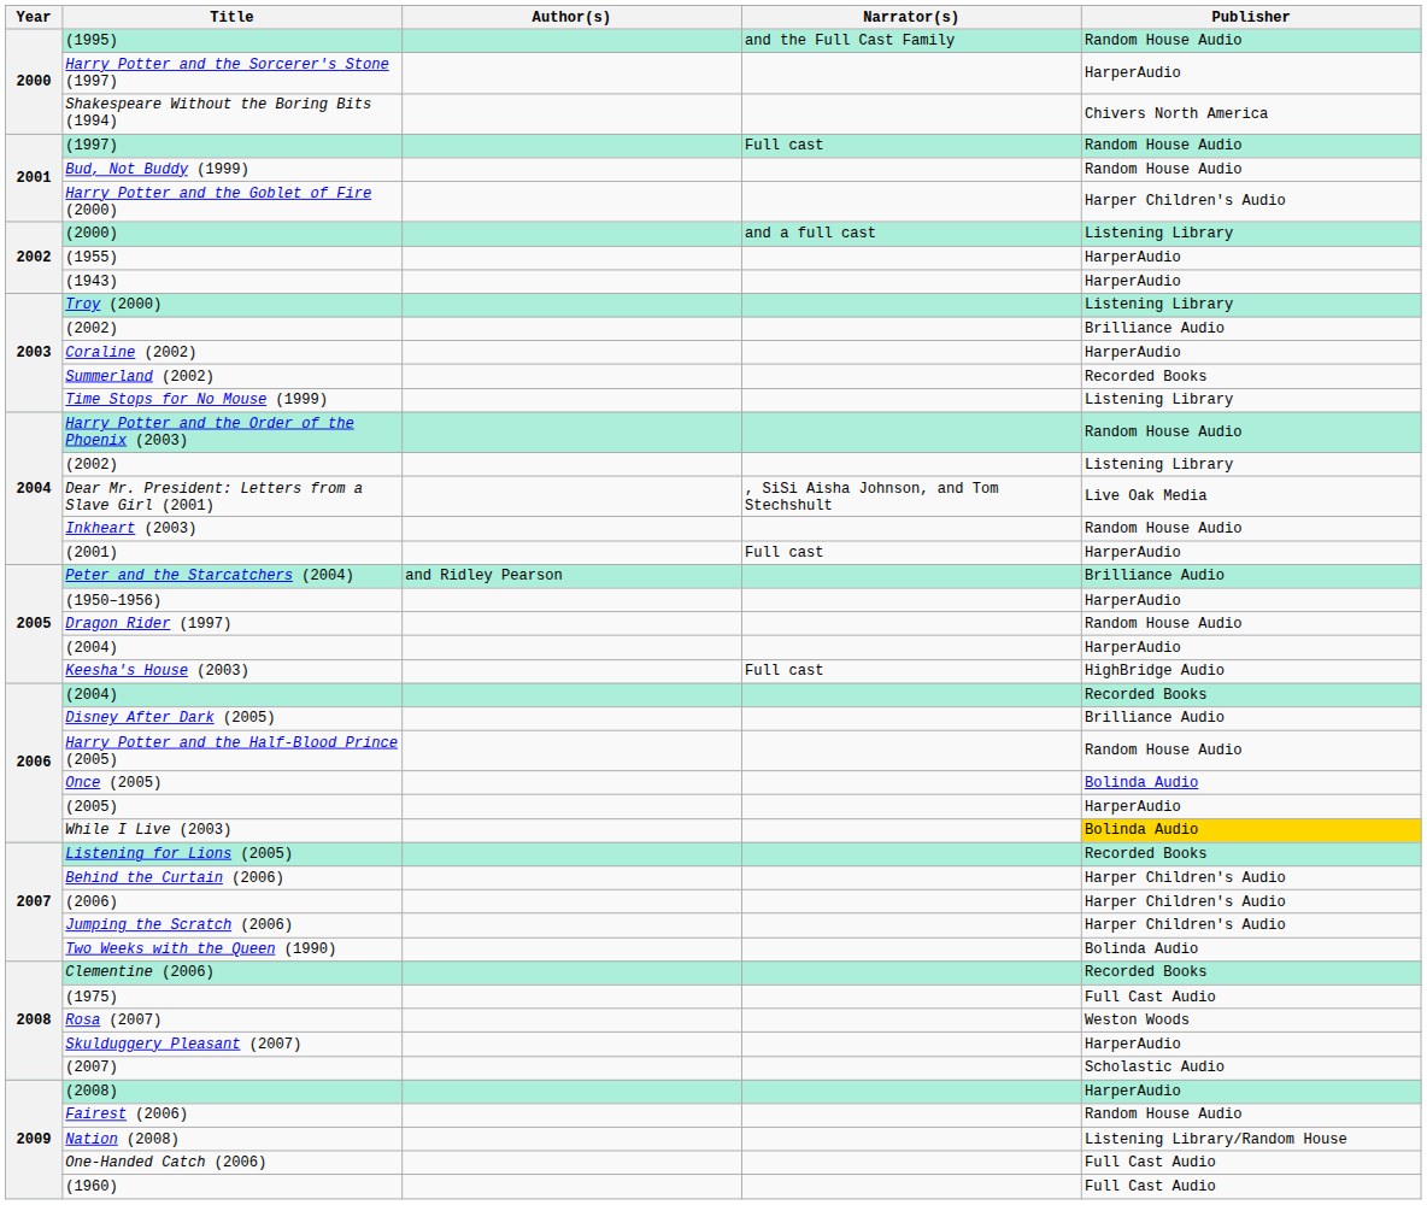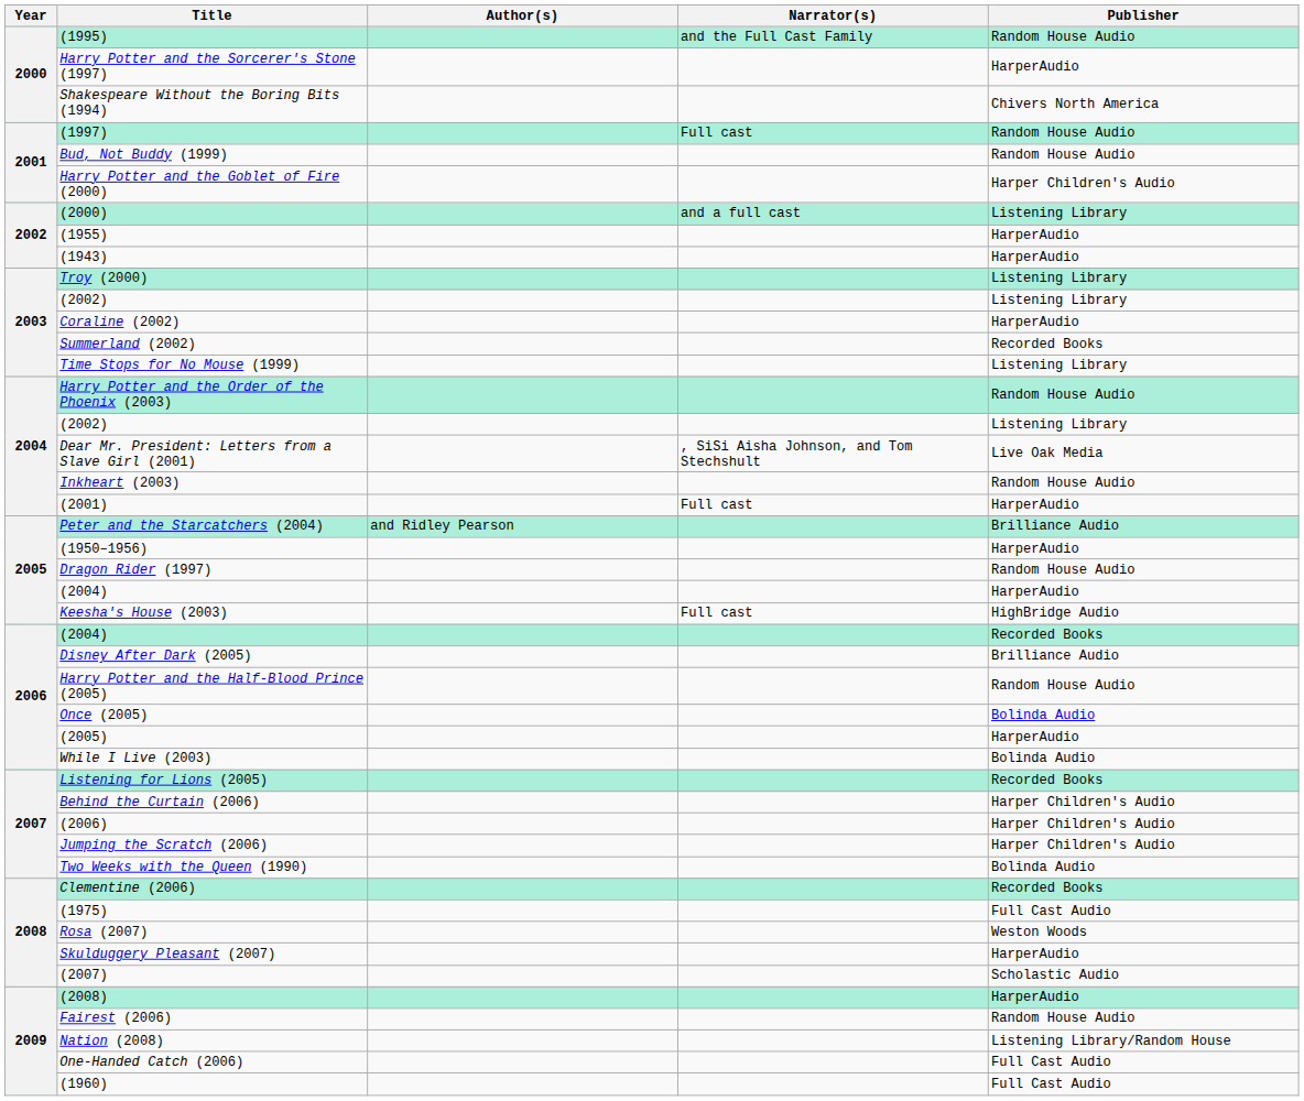2003 / (2002) | Publisher: Brilliance Audio -> Listening Library
While I Live (2003) | Publisher: gold background -> no background
